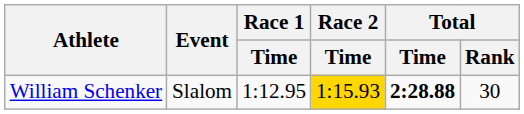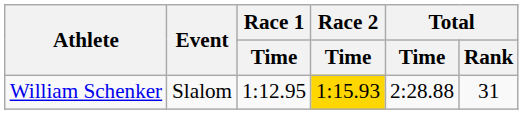William Schenker | Total / Time: bold -> normal
William Schenker | Total / Rank: 30 -> 31
